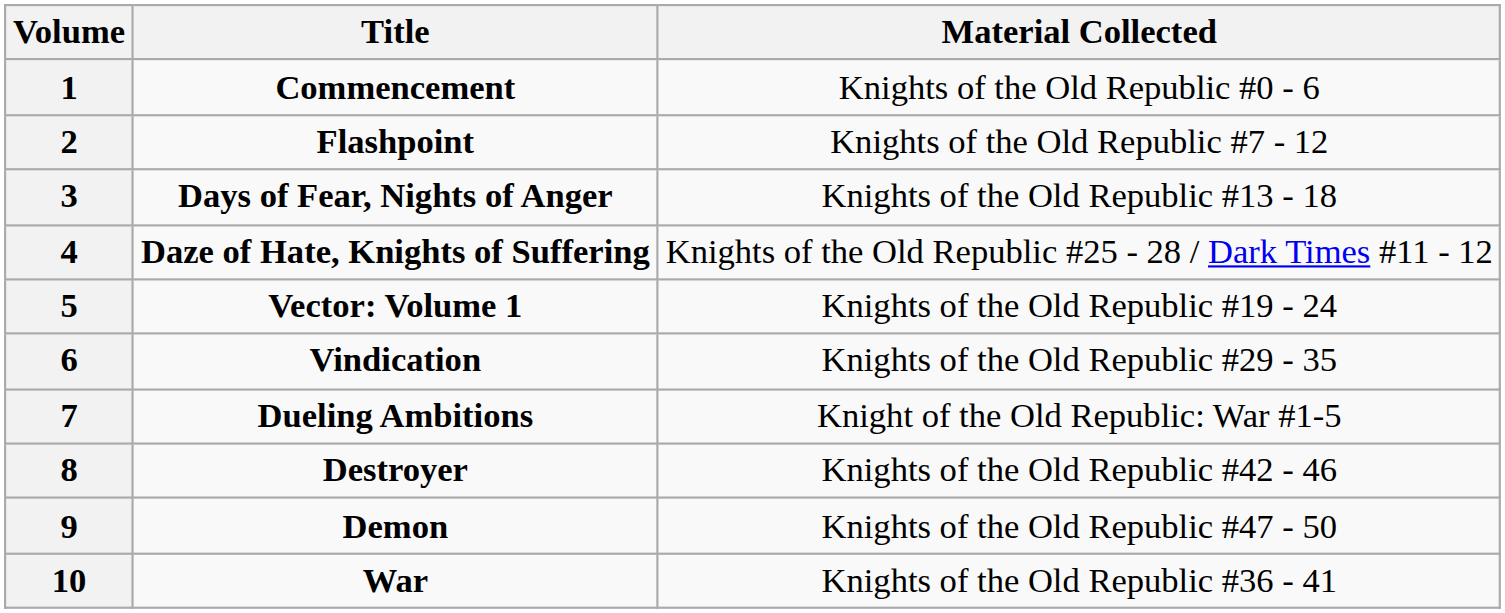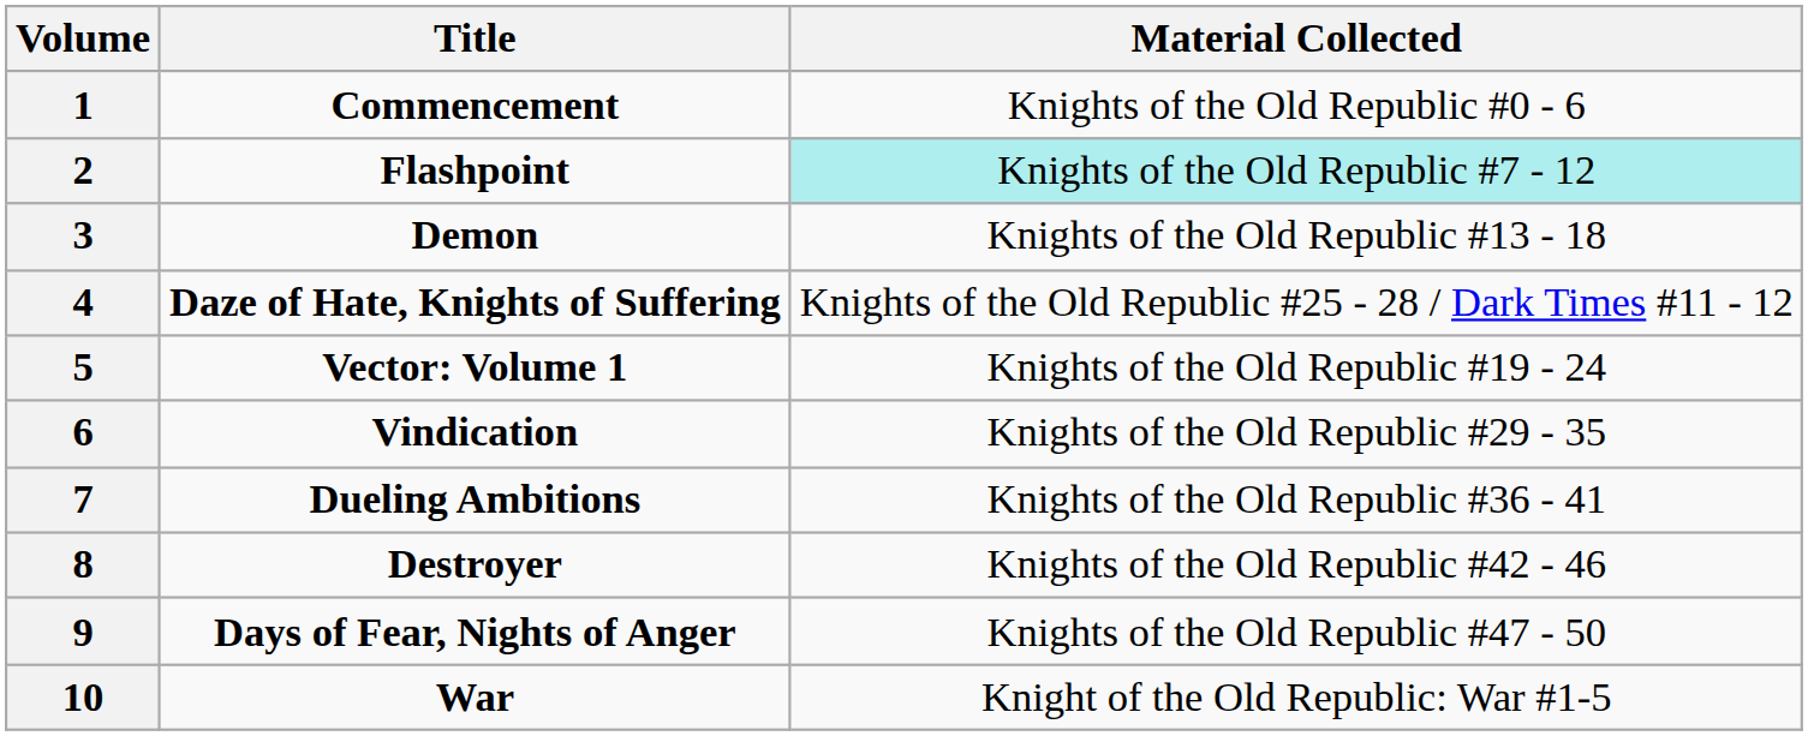2 | Material Collected: no background -> paleturquoise background
3 | Title: Days of Fear, Nights of Anger -> Demon
7 | Material Collected: Knight of the Old Republic: War #1-5 -> Knights of the Old Republic #36 - 41
9 | Title: Demon -> Days of Fear, Nights of Anger
10 | Material Collected: Knights of the Old Republic #36 - 41 -> Knight of the Old Republic: War #1-5
